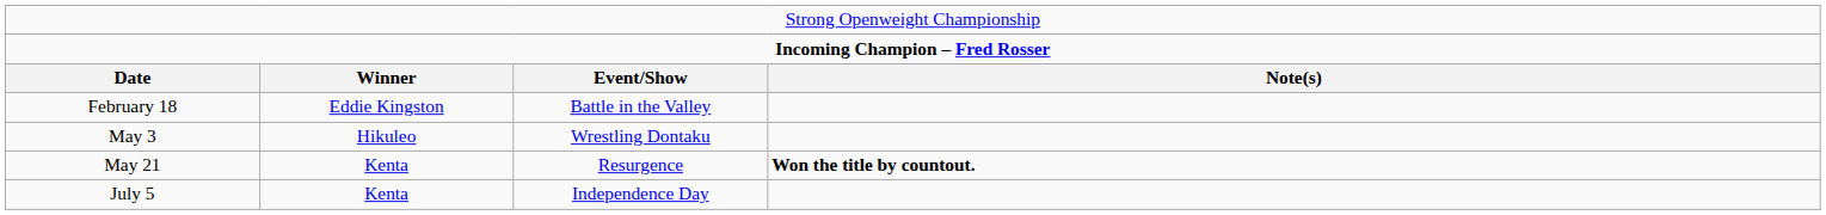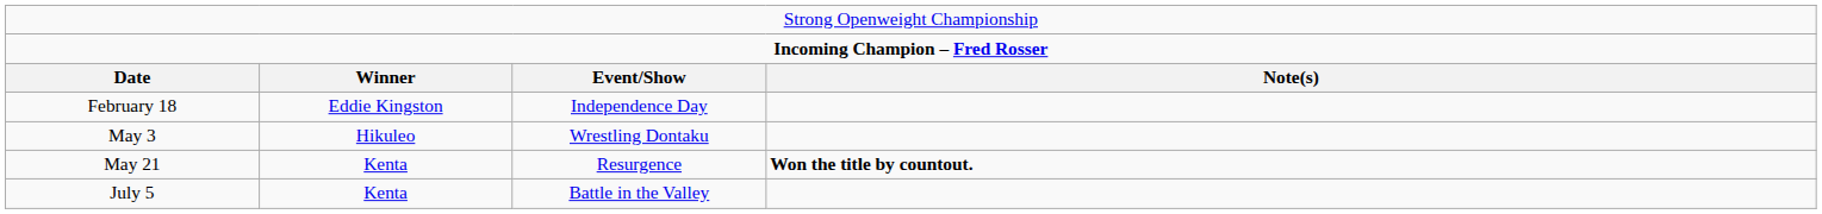February 18 | column 3: Battle in the Valley -> Independence Day
July 5 | column 3: Independence Day -> Battle in the Valley
